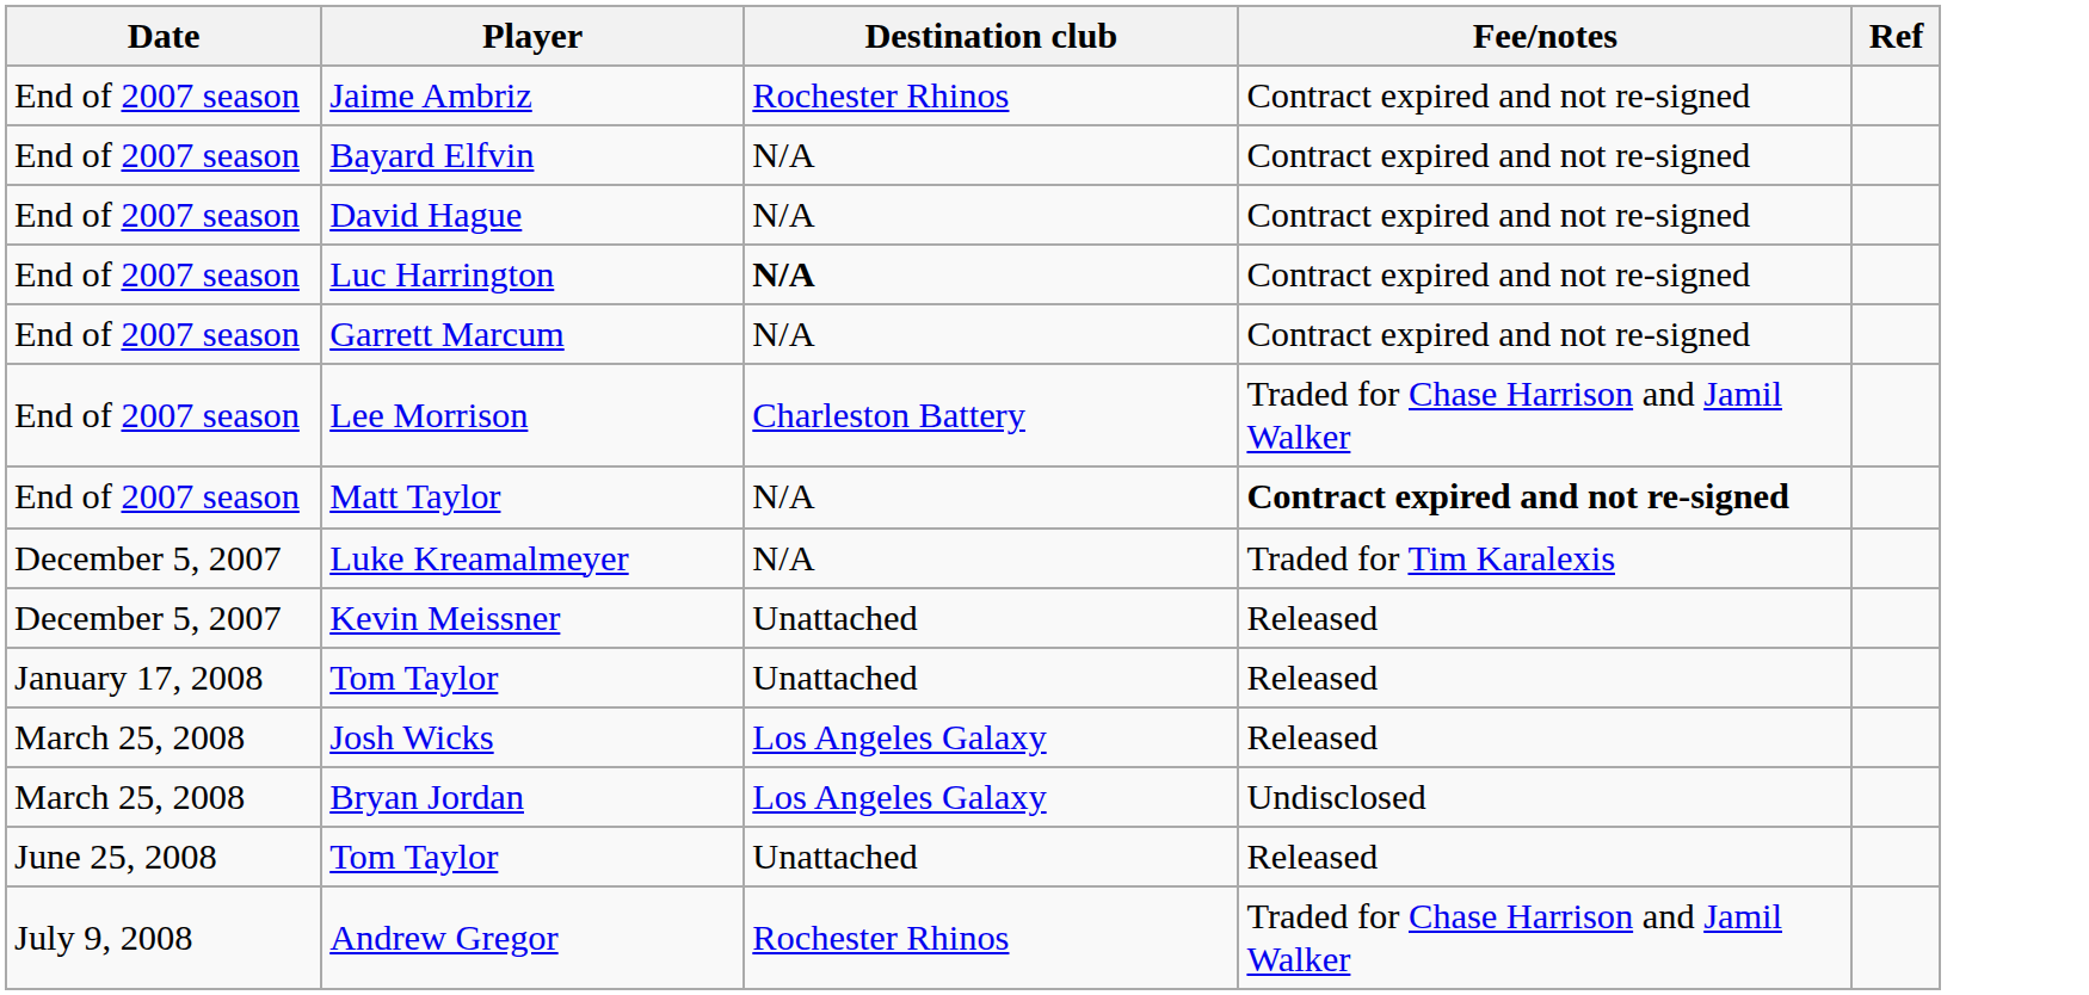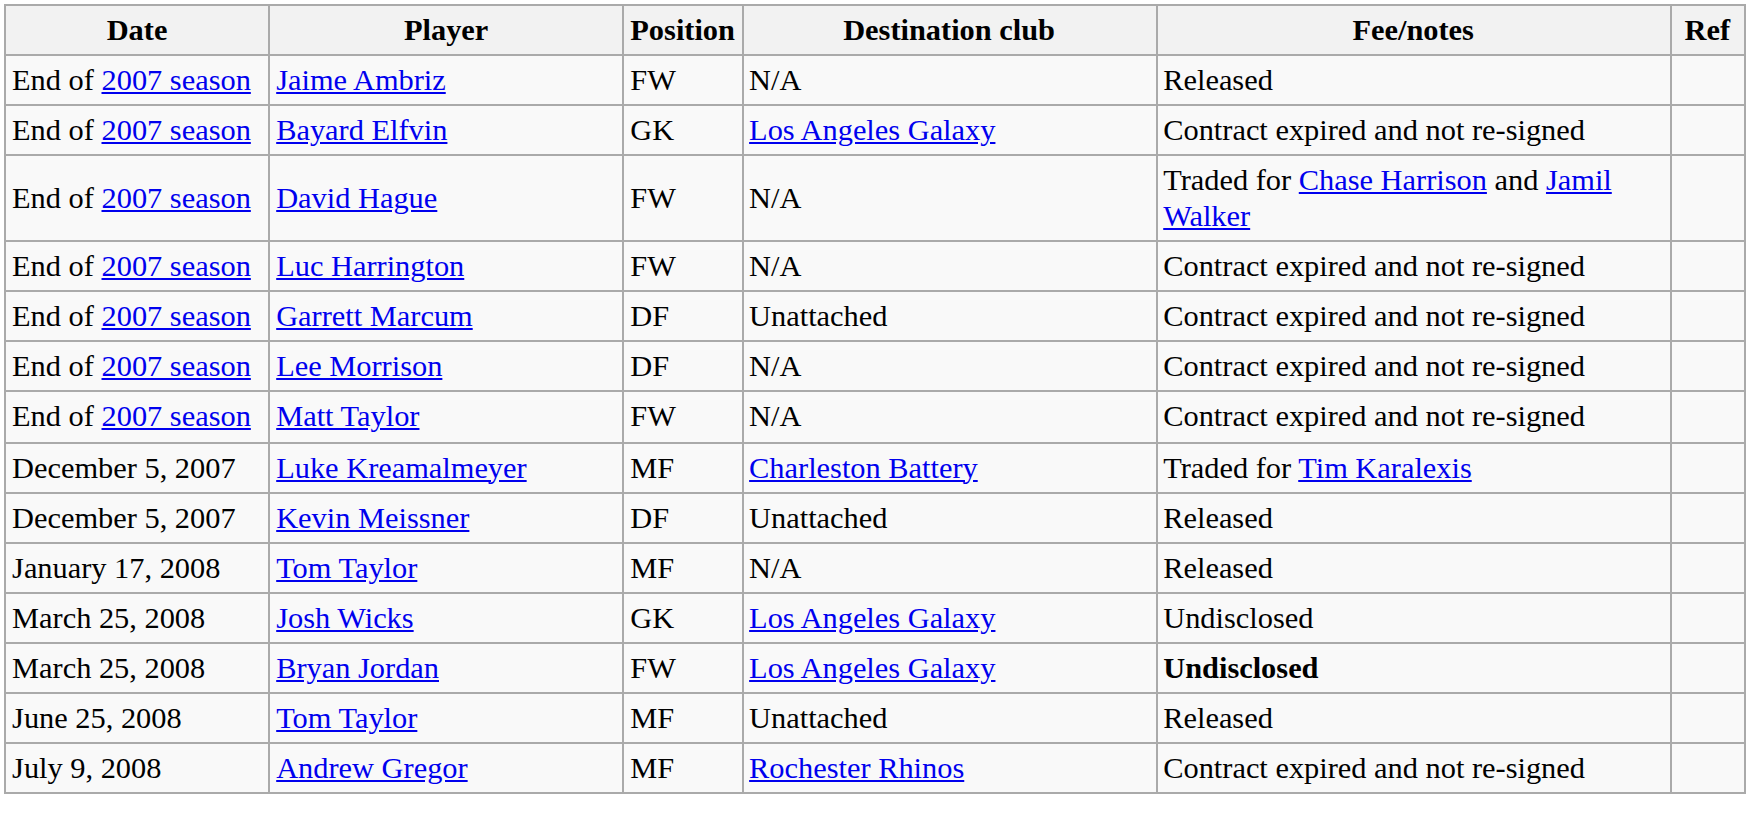+ column: Position | FW | GK | FW | FW | DF | DF | FW | MF | DF | MF | GK | FW | MF | MF
Jaime Ambriz | Destination club: Rochester Rhinos -> N/A
Jaime Ambriz | Fee/notes: Contract expired and not re-signed -> Released
Bayard Elfvin | Destination club: N/A -> Los Angeles Galaxy
David Hague | Fee/notes: Contract expired and not re-signed -> Traded for Chase Harrison and Jamil Walker
Luc Harrington | Destination club: bold -> normal
Garrett Marcum | Destination club: N/A -> Unattached
Lee Morrison | Destination club: Charleston Battery -> N/A
Lee Morrison | Fee/notes: Traded for Chase Harrison and Jamil Walker -> Contract expired and not re-signed
Matt Taylor | Fee/notes: bold -> normal
Luke Kreamalmeyer | Destination club: N/A -> Charleston Battery
January 17, 2008 / Tom Taylor | Destination club: Unattached -> N/A
Josh Wicks | Fee/notes: Released -> Undisclosed
Bryan Jordan | Fee/notes: normal -> bold
Andrew Gregor | Fee/notes: Traded for Chase Harrison and Jamil Walker -> Contract expired and not re-signed
